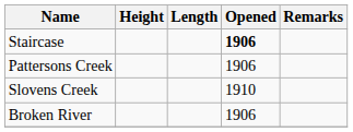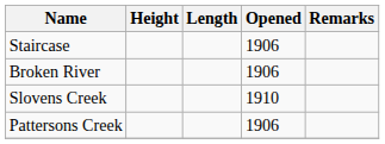Staircase | Opened: bold -> normal
rows swapped: Broken River <-> Pattersons Creek
